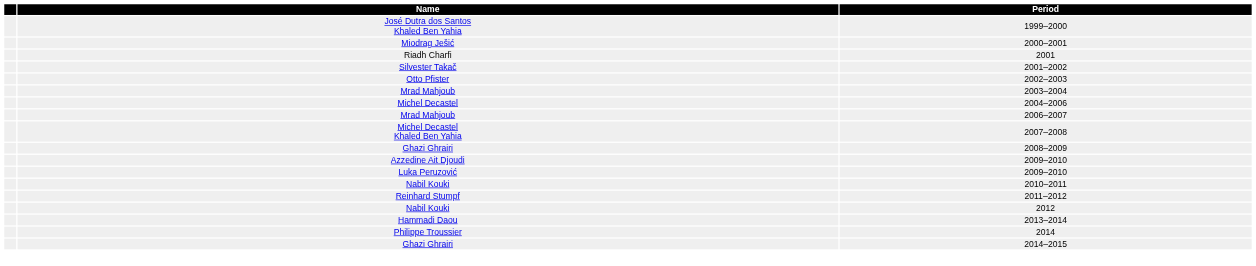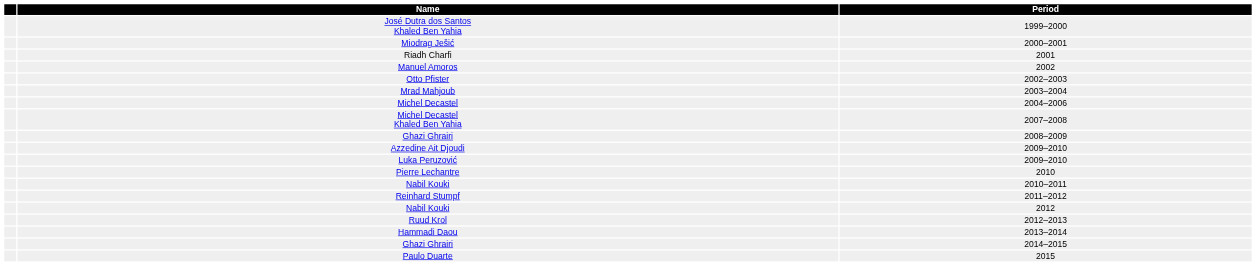- row: Silvester Takač | 2001–2002
+ row: Manuel Amoros | 2002
- row: Mrad Mahjoub | 2006–2007
+ row: Pierre Lechantre | 2010
+ row: Ruud Krol | 2012–2013
- row: Philippe Troussier | 2014
+ row: Paulo Duarte | 2015
